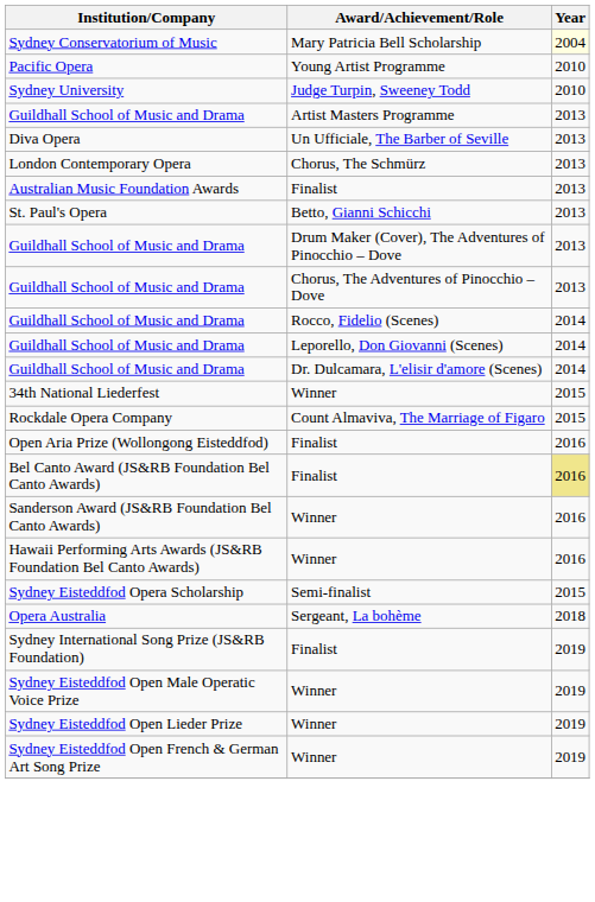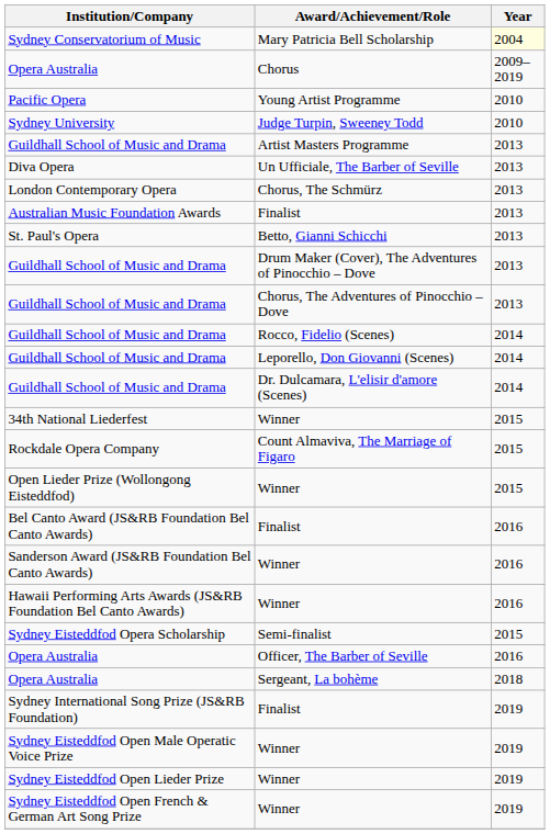+ row: Opera Australia | Chorus | 2009–2019
+ row: Open Lieder Prize (Wollongong Eisteddfod) | Winner | 2015
- row: Open Aria Prize (Wollongong Eisteddfod) | Finalist | 2016
Bel Canto Award (JS&RB Foundation Bel Canto Awards) | Year: khaki background -> no background
+ row: Opera Australia | Officer, The Barber of Seville | 2016
